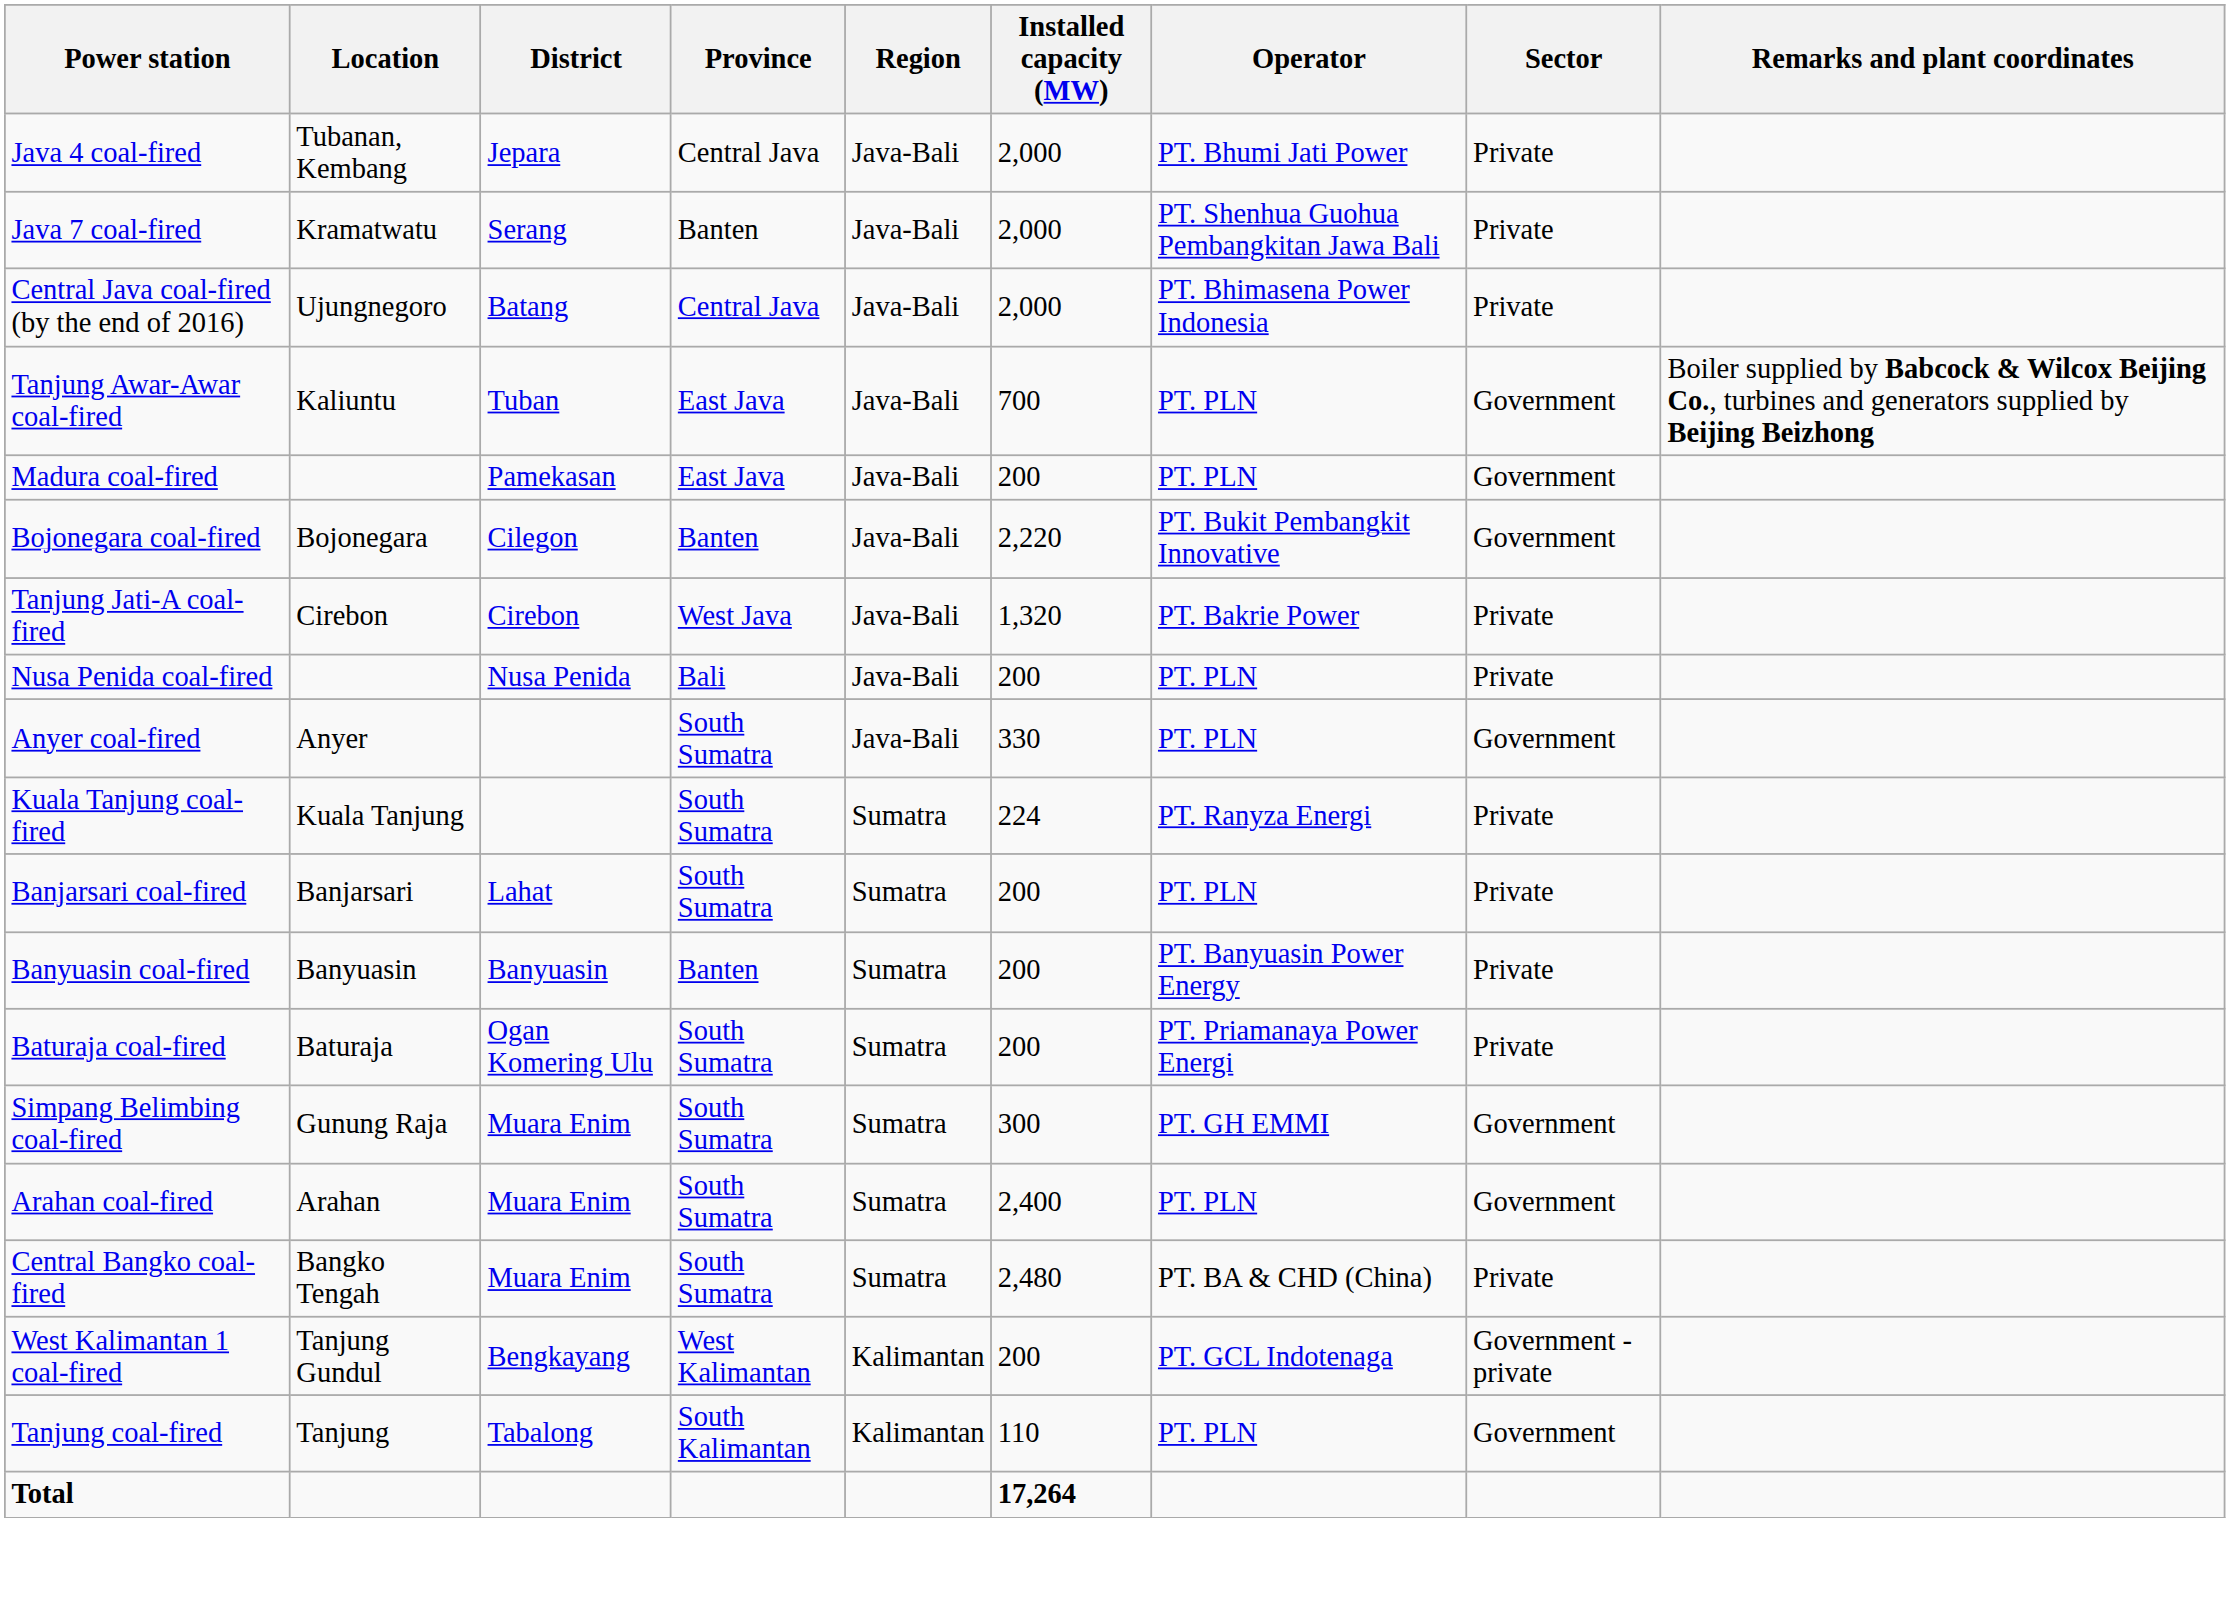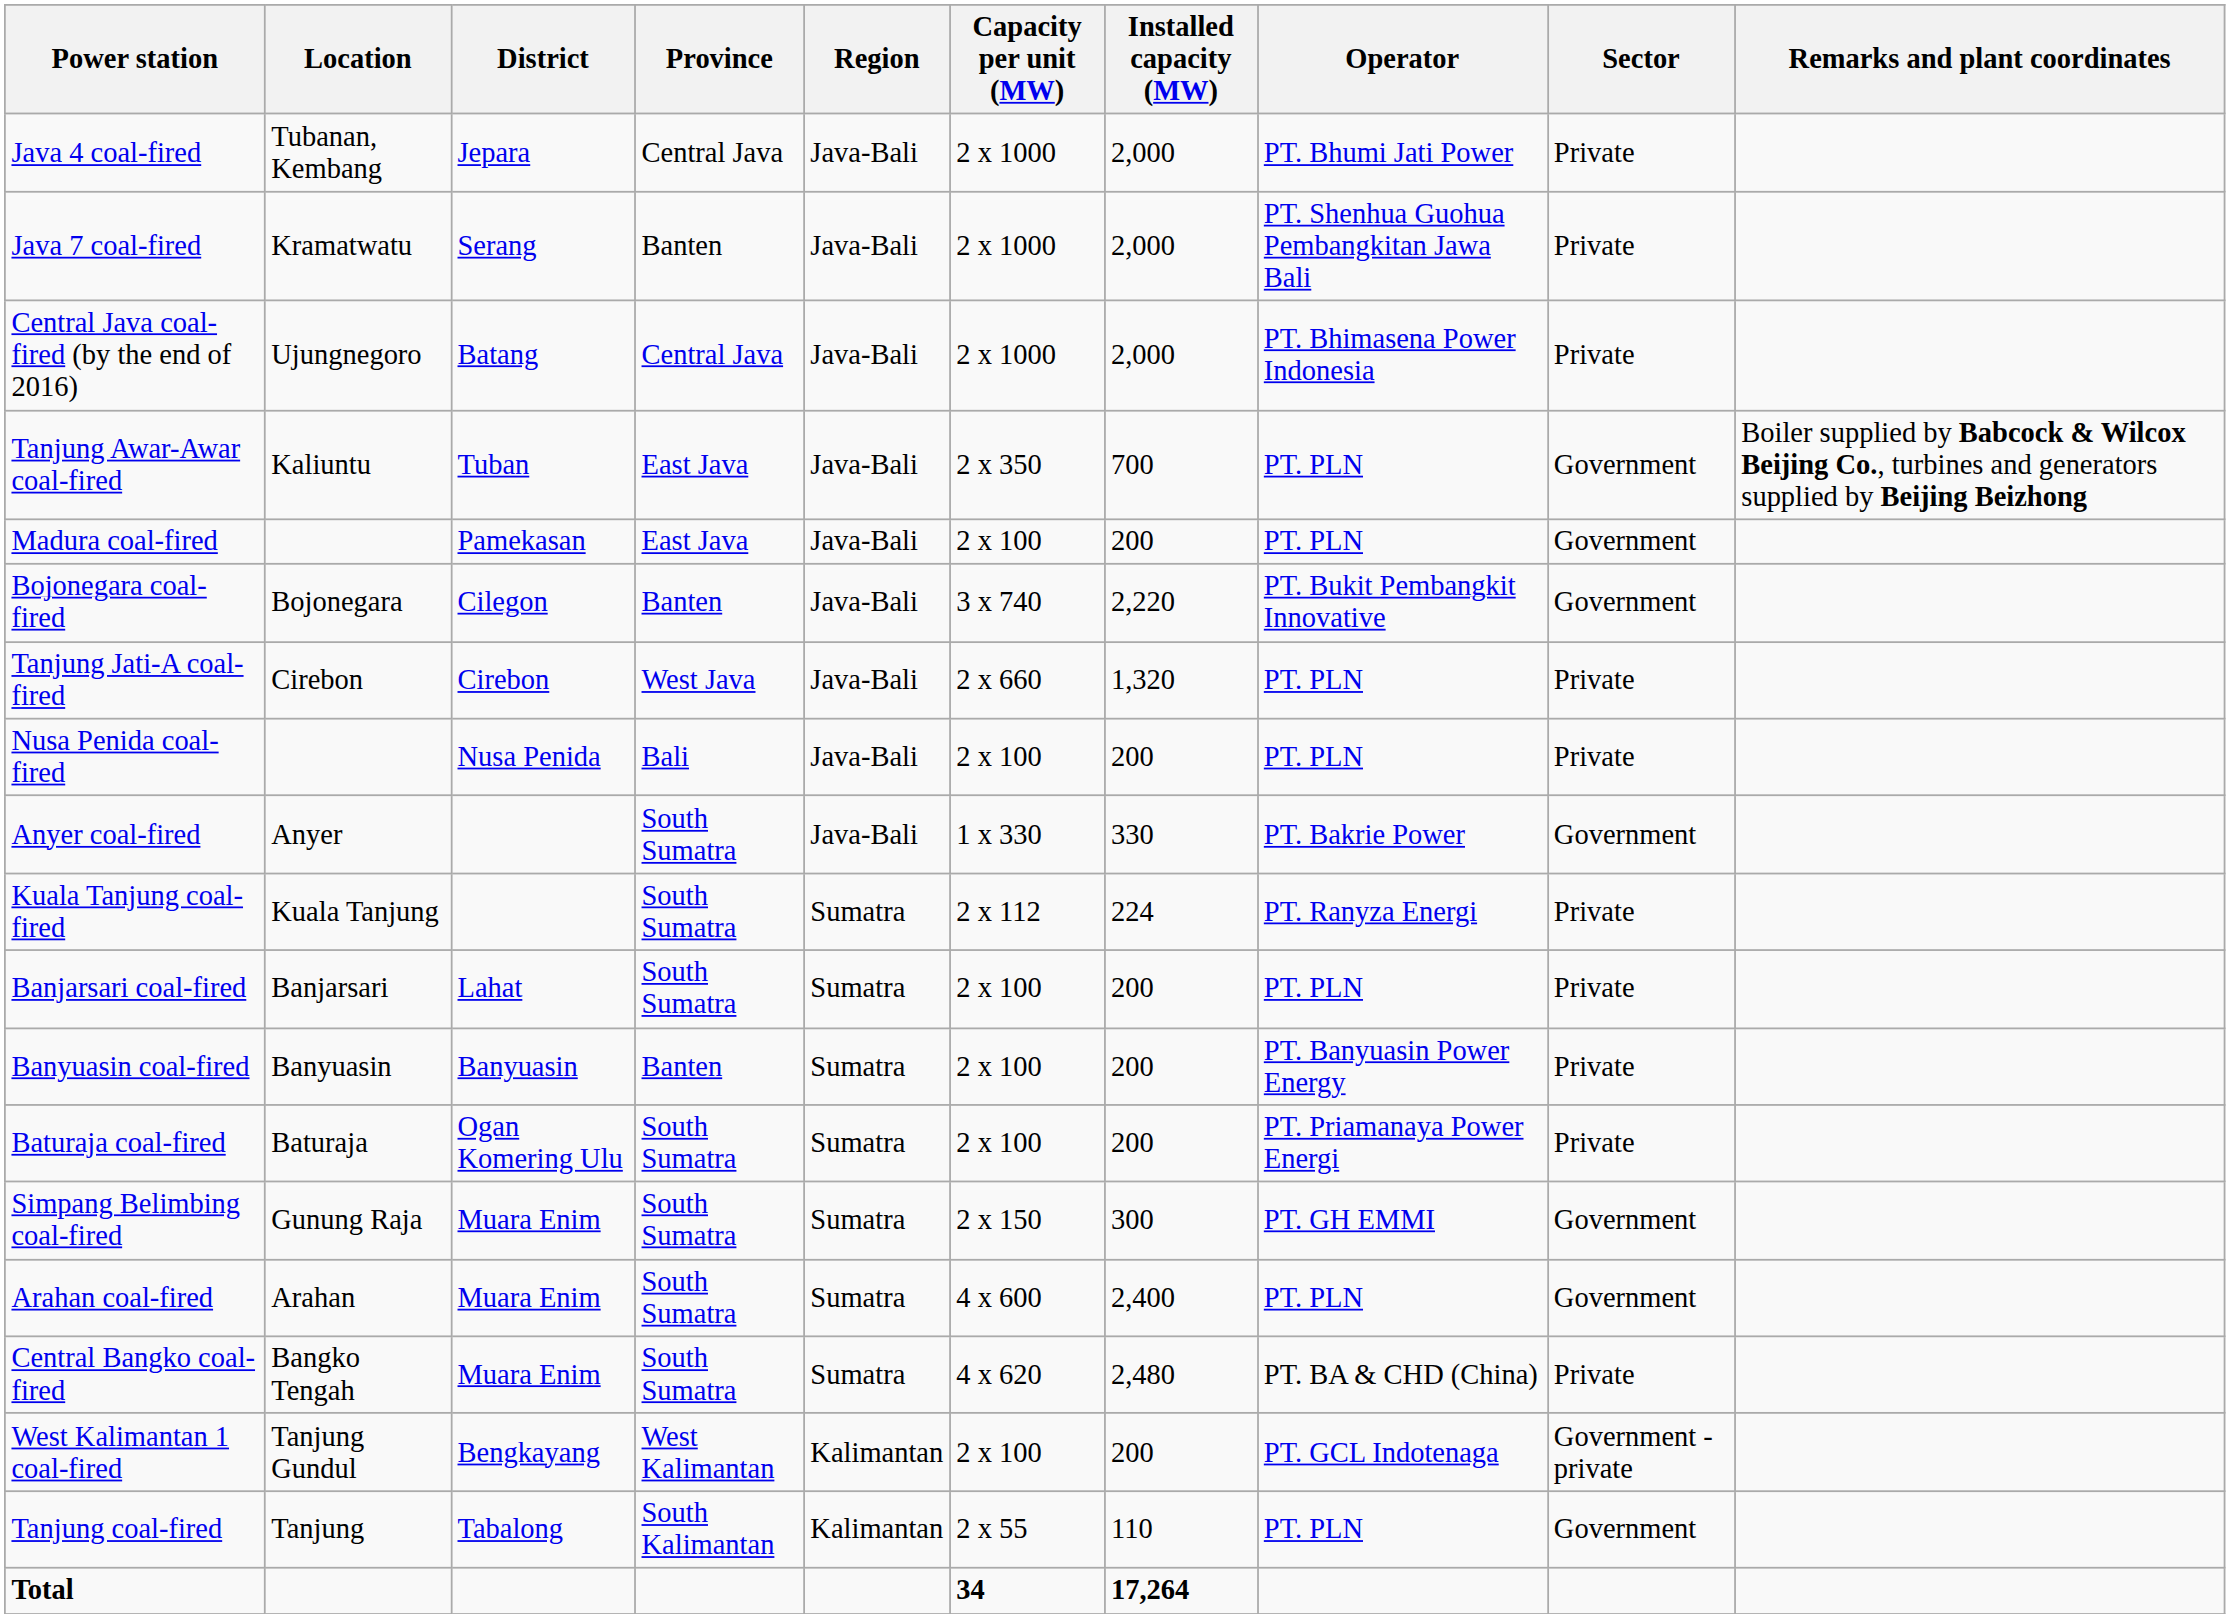+ column: Capacity per unit (MW) | 2 x 1000 | 2 x 1000 | 2 x 1000 | 2 x 350 | 2 x 100 | 3 x 740 | 2 x 660 | 2 x 100 | 1 x 330 | 2 x 112 | 2 x 100 | 2 x 100 | 2 x 100 | 2 x 150 | 4 x 600 | 4 x 620 | 2 x 100 | 2 x 55 | 34
Tanjung Jati-A coal-fired | Operator: PT. Bakrie Power -> PT. PLN
Anyer coal-fired | Operator: PT. PLN -> PT. Bakrie Power
